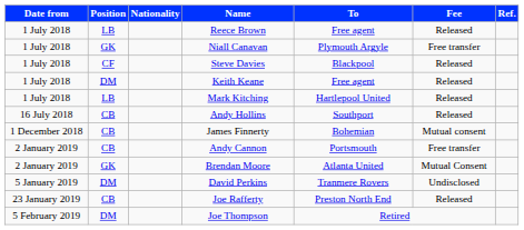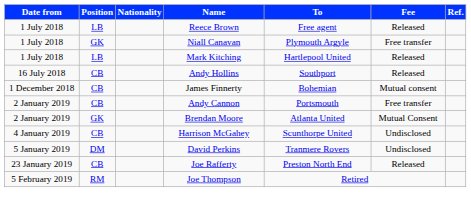- row: 1 July 2018 | CF | Steve Davies | Blackpool | Released
- row: 1 July 2018 | DM | Keith Keane | Free agent | Released
+ row: 4 January 2019 | CB | Harrison McGahey | Scunthorpe United | Undisclosed
Joe Thompson | Position: DM -> RM
